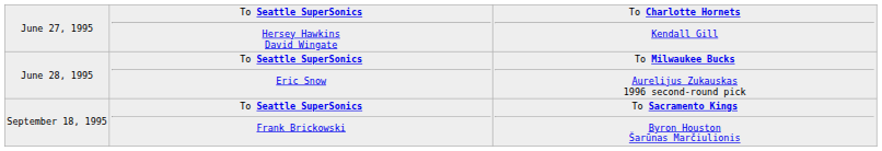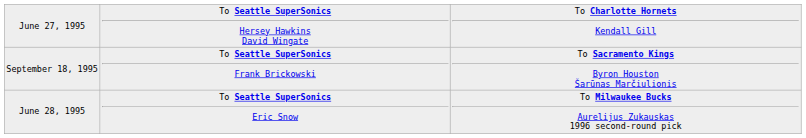rows swapped: June 28, 1995 <-> September 18, 1995
